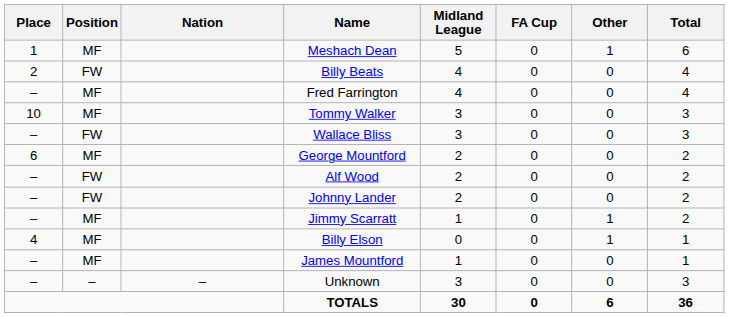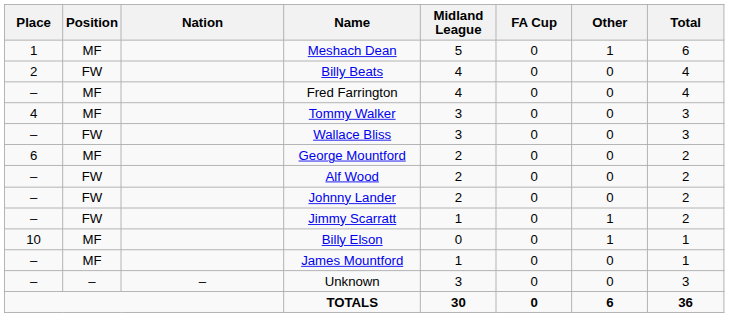Tommy Walker | Place: 10 -> 4
Jimmy Scarratt | Position: MF -> FW
Billy Elson | Place: 4 -> 10
